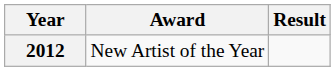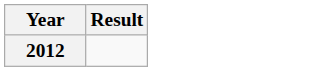- column: Award | New Artist of the Year
